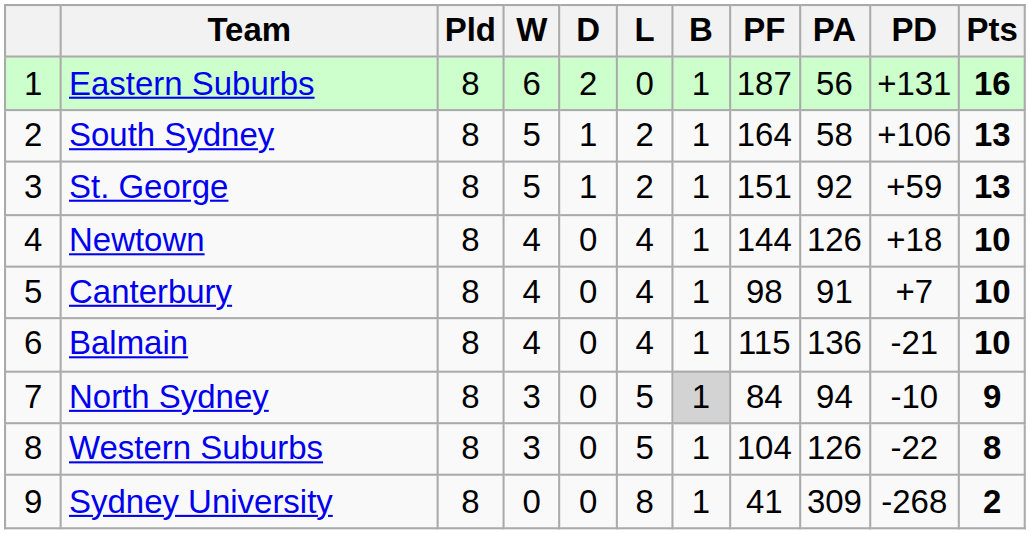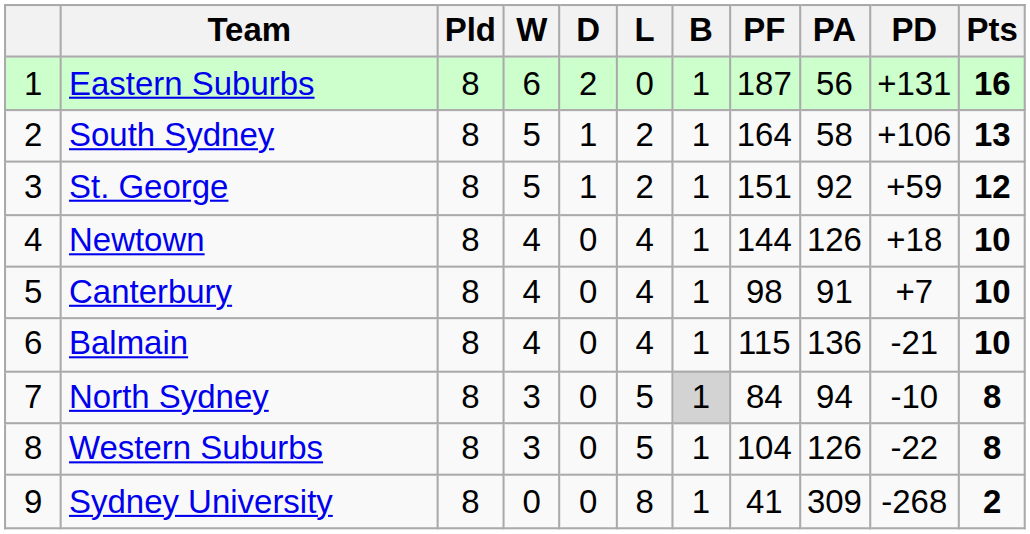St. George | Pts: 13 -> 12
North Sydney | Pts: 9 -> 8
